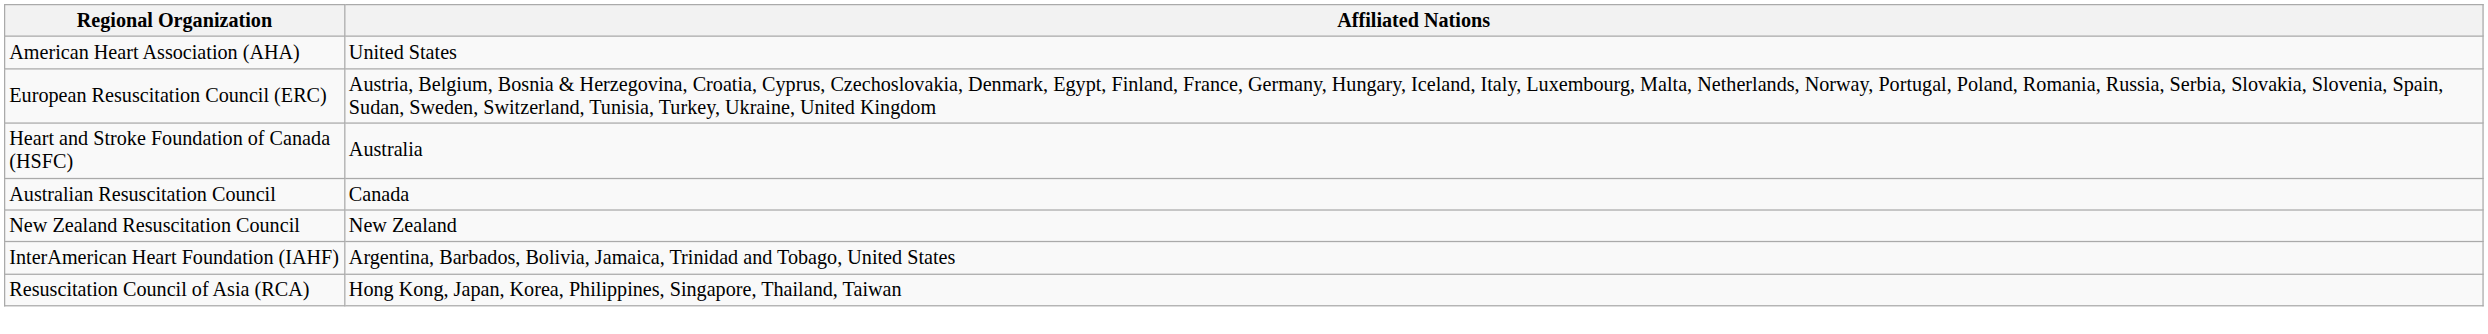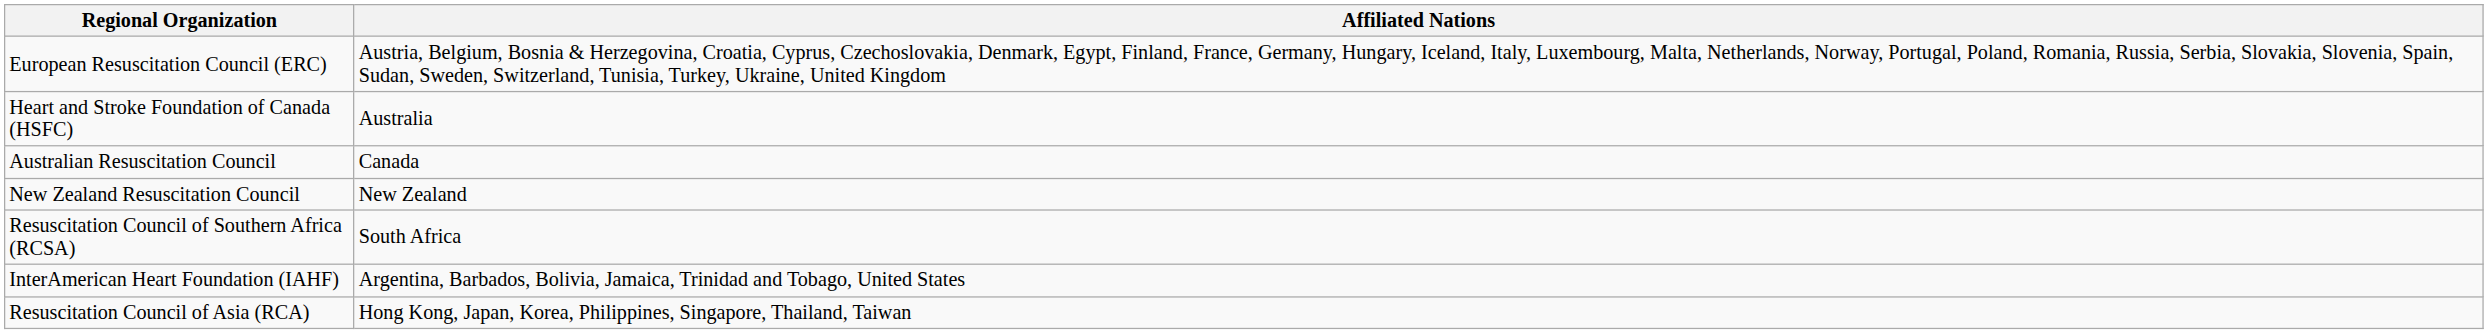- row: American Heart Association (AHA) | United States
+ row: Resuscitation Council of Southern Africa (RCSA) | South Africa
